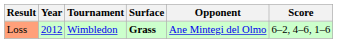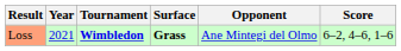Loss | Year: 2012 -> 2021
Loss | Tournament: normal -> bold
